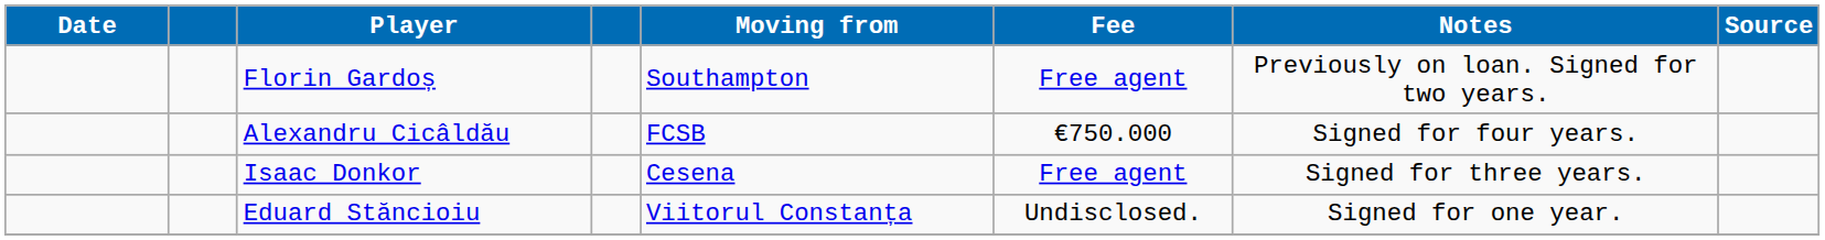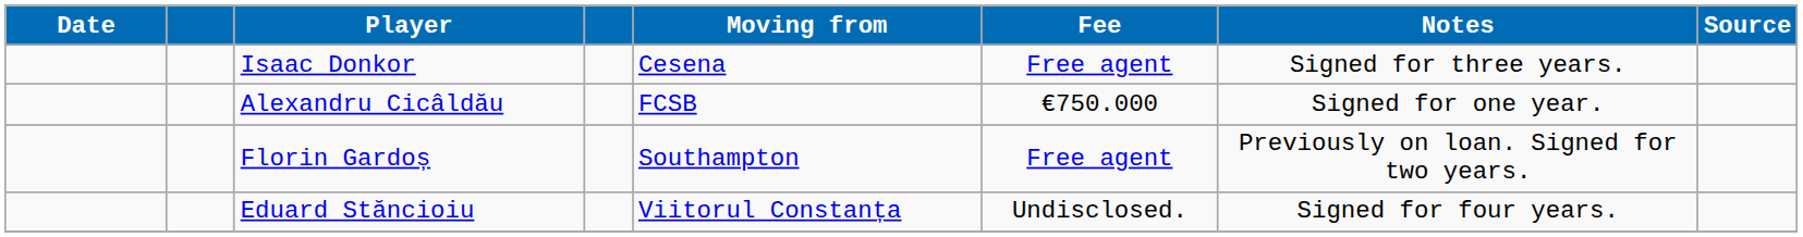rows swapped: Florin Gardoș <-> Isaac Donkor
Alexandru Cicâldău | Notes: Signed for four years. -> Signed for one year.
Eduard Stăncioiu | Notes: Signed for one year. -> Signed for four years.
